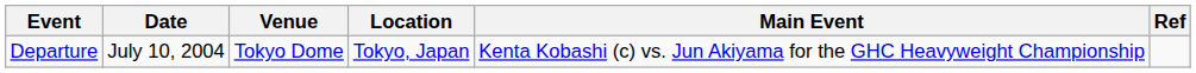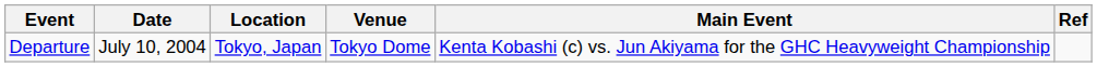columns swapped: Location <-> Venue
